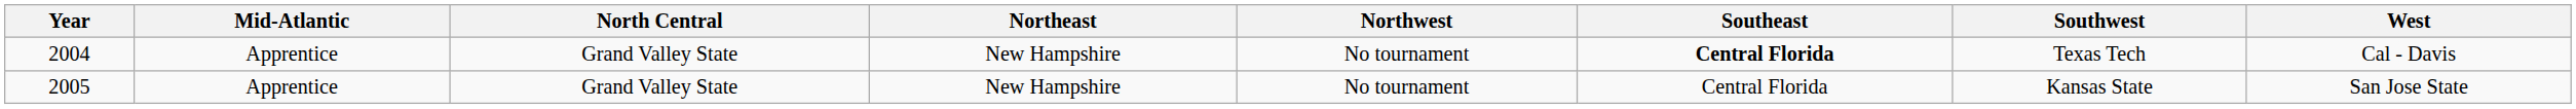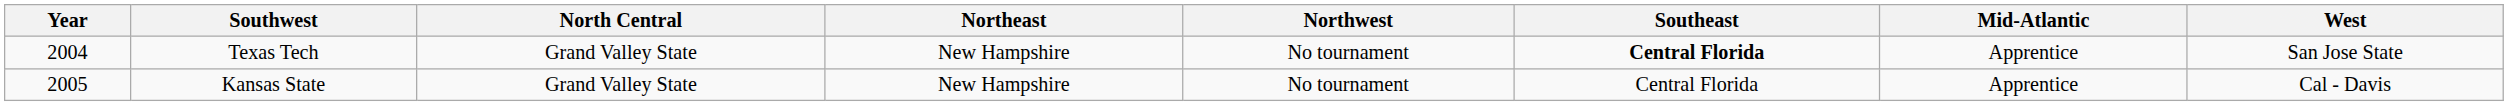columns swapped: Mid-Atlantic <-> Southwest
2004 | West: Cal - Davis -> San Jose State
2005 | West: San Jose State -> Cal - Davis
